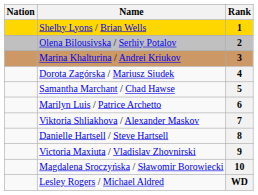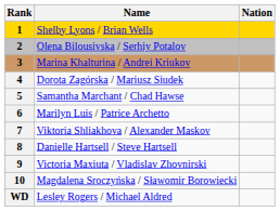columns swapped: Rank <-> Nation
